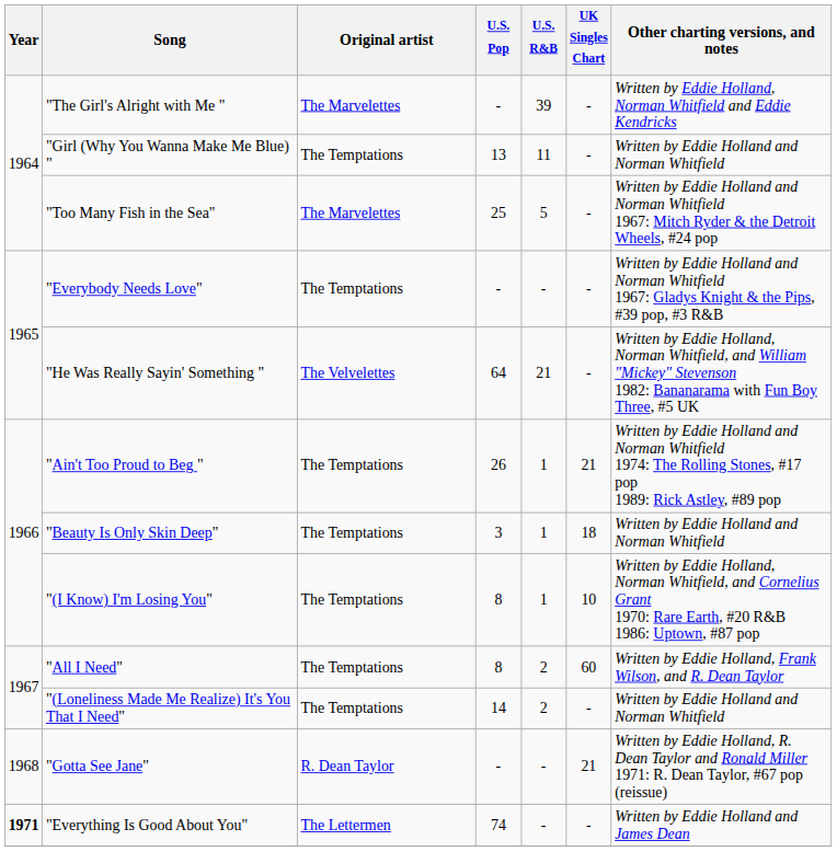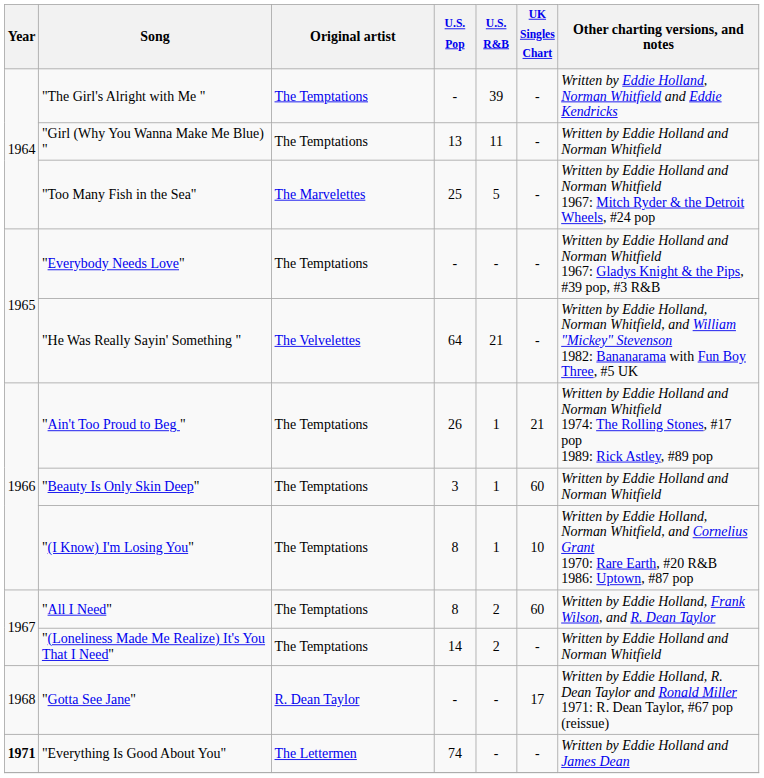"The Girl's Alright with Me " | Original artist: The Marvelettes -> The Temptations
"Beauty Is Only Skin Deep" | UK Singles Chart: 18 -> 60
"Gotta See Jane" | UK Singles Chart: 21 -> 17
